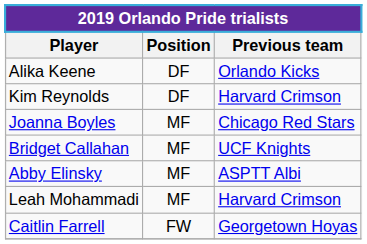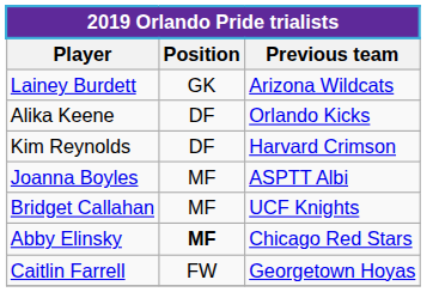+ row: Lainey Burdett | GK | Arizona Wildcats
Joanna Boyles | Previous team: Chicago Red Stars -> ASPTT Albi
Abby Elinsky | Position: normal -> bold
Abby Elinsky | Previous team: ASPTT Albi -> Chicago Red Stars
- row: Leah Mohammadi | MF | Harvard Crimson
